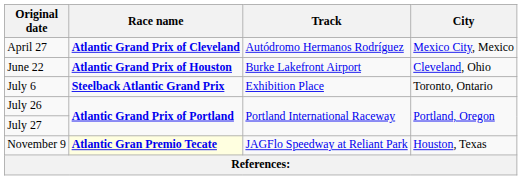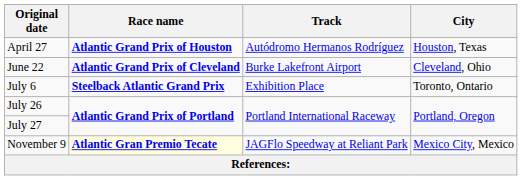April 27 | Race name: Atlantic Grand Prix of Cleveland -> Atlantic Grand Prix of Houston
April 27 | City: Mexico City, Mexico -> Houston, Texas
June 22 | Race name: Atlantic Grand Prix of Houston -> Atlantic Grand Prix of Cleveland
November 9 | City: Houston, Texas -> Mexico City, Mexico
